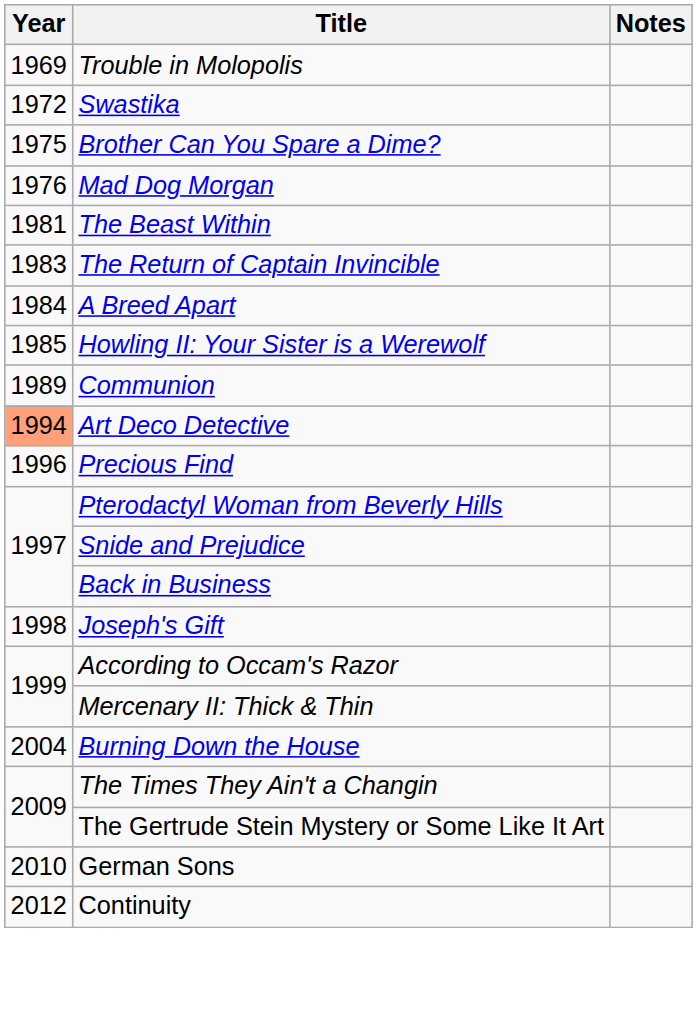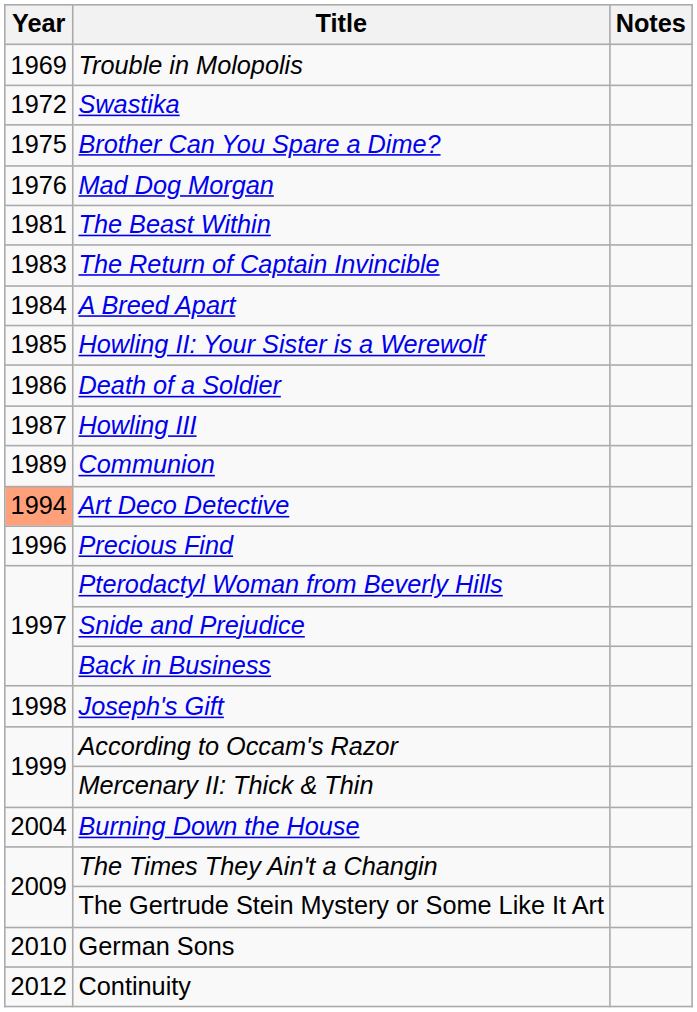+ row: 1986 | Death of a Soldier
+ row: 1987 | Howling III
